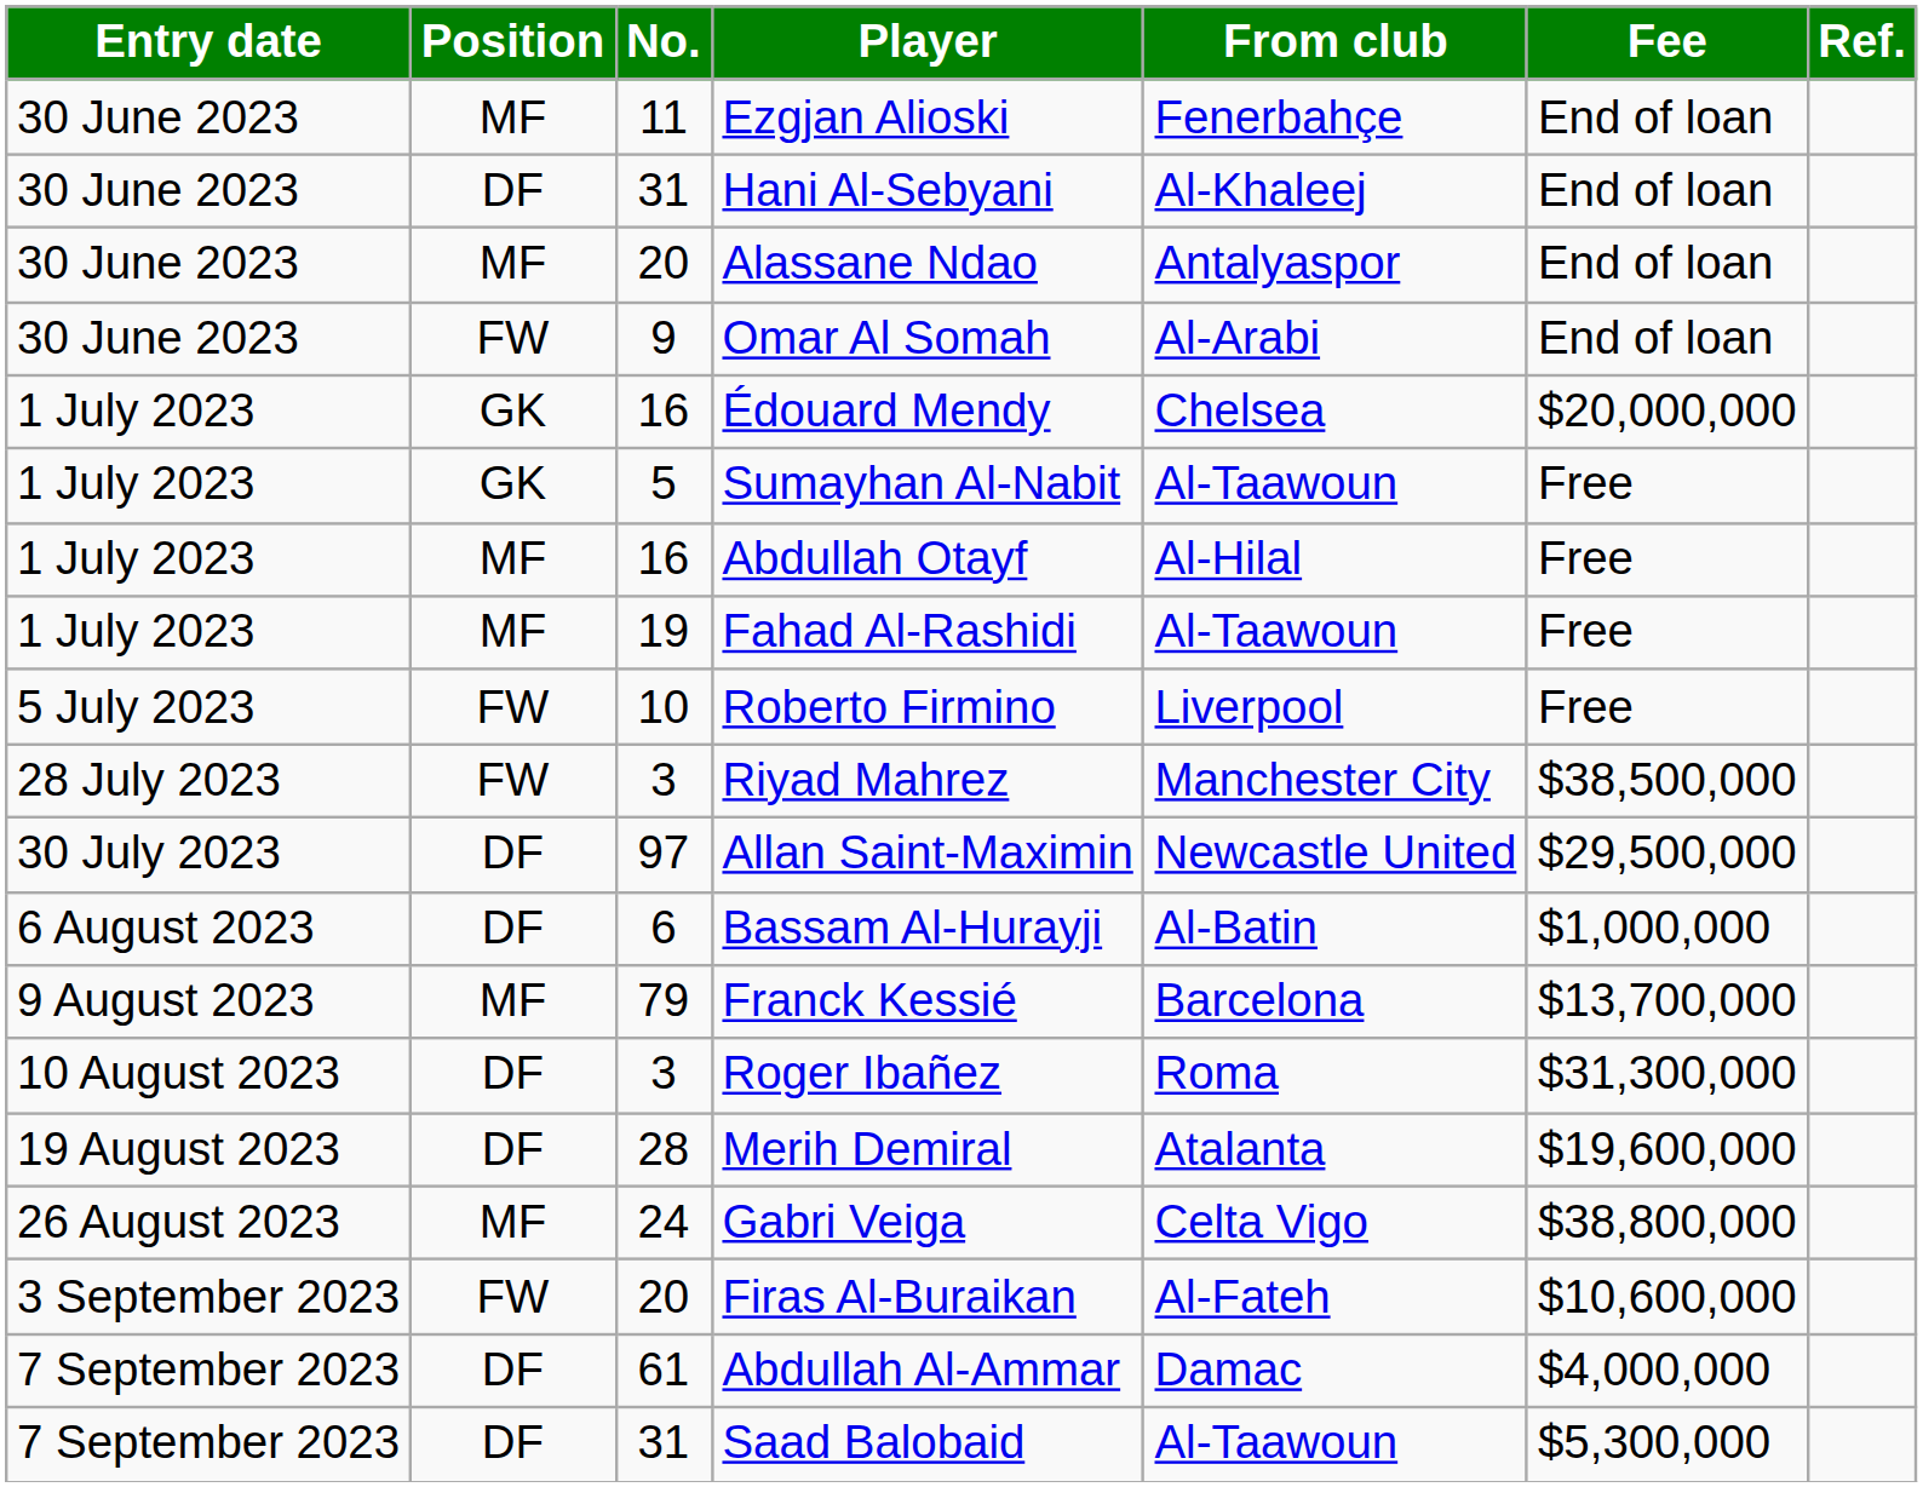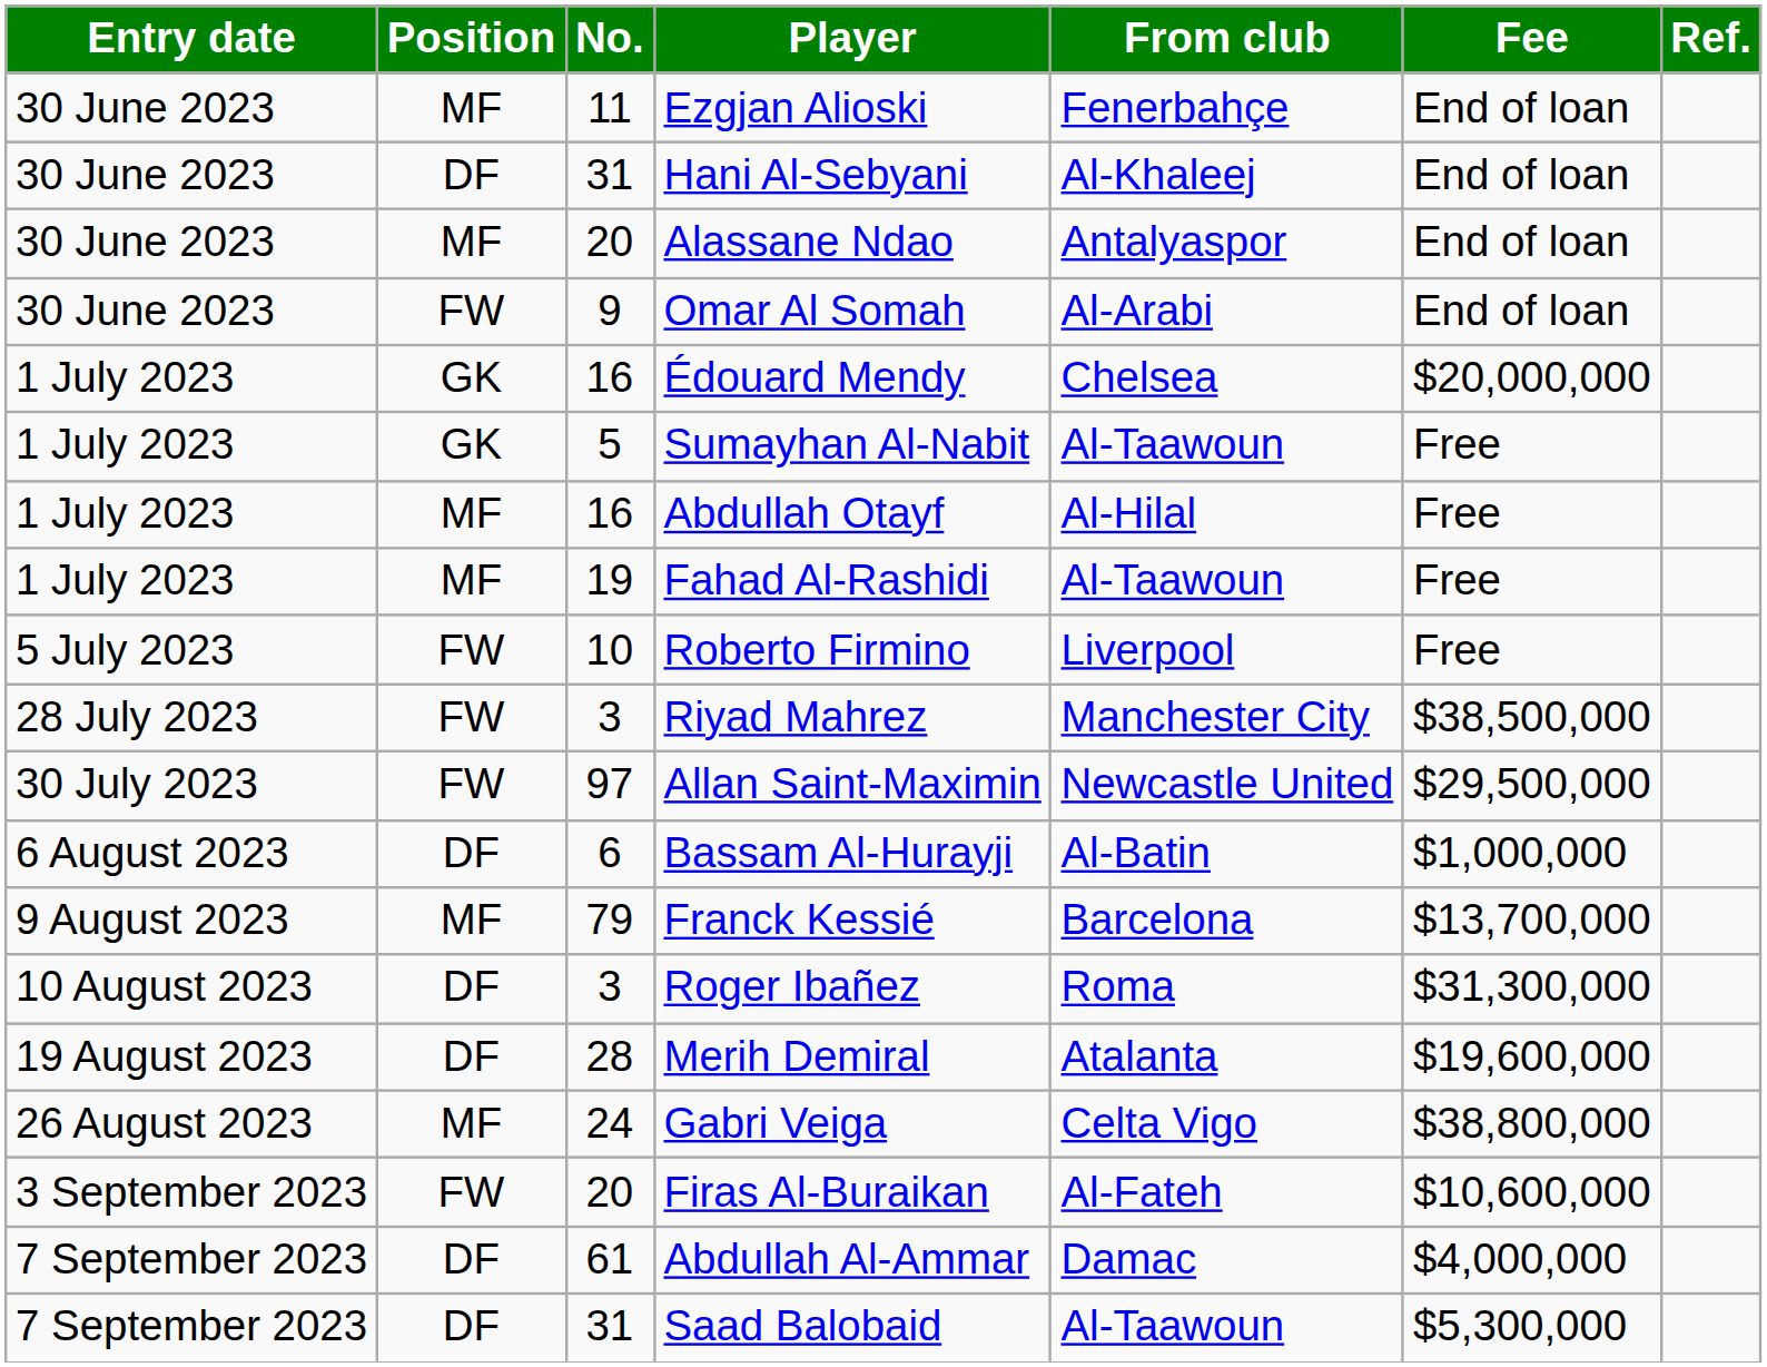Allan Saint-Maximin | Position: DF -> FW
